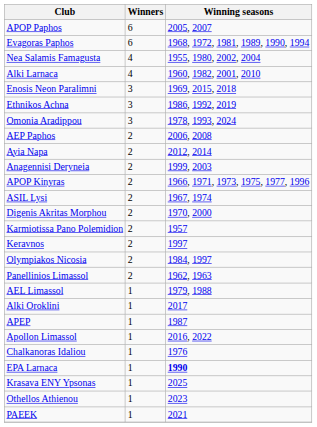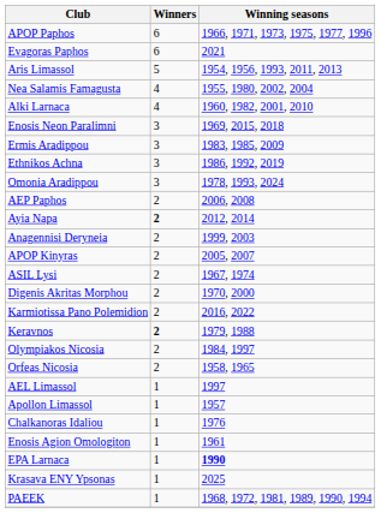APOP Paphos | Winning seasons: 2005, 2007 -> 1966, 1971, 1973, 1975, 1977, 1996
Evagoras Paphos | Winning seasons: 1968, 1972, 1981, 1989, 1990, 1994 -> 2021
+ row: Aris Limassol | 5 | 1954, 1956, 1993, 2011, 2013
+ row: Ermis Aradippou | 3 | 1983, 1985, 2009
Ayia Napa | Winners: normal -> bold
APOP Kinyras | Winning seasons: 1966, 1971, 1973, 1975, 1977, 1996 -> 2005, 2007
Karmiotissa Pano Polemidion | Winning seasons: 1957 -> 2016, 2022
Keravnos | Winners: normal -> bold
Keravnos | Winning seasons: 1997 -> 1979, 1988
+ row: Orfeas Nicosia | 2 | 1958, 1965
- row: Panellinios Limassol | 2 | 1962, 1963
AEL Limassol | Winning seasons: 1979, 1988 -> 1997
- row: Alki Oroklini | 1 | 2017
- row: APEP | 1 | 1987
Apollon Limassol | Winning seasons: 2016, 2022 -> 1957
+ row: Enosis Agion Omologiton | 1 | 1961
- row: Othellos Athienou | 1 | 2023
PAEEK | Winning seasons: 2021 -> 1968, 1972, 1981, 1989, 1990, 1994
